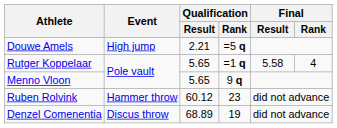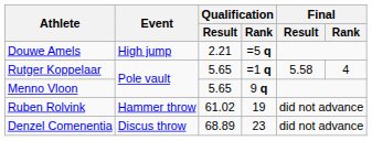Ruben Rolvink | Qualification / Result: 60.12 -> 61.02
Ruben Rolvink | Qualification / Rank: 23 -> 19
Denzel Comenentia | Qualification / Rank: 19 -> 23
